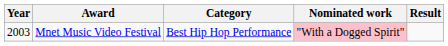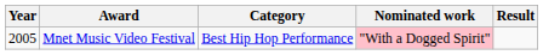Mnet Music Video Festival | Year: 2003 -> 2005
